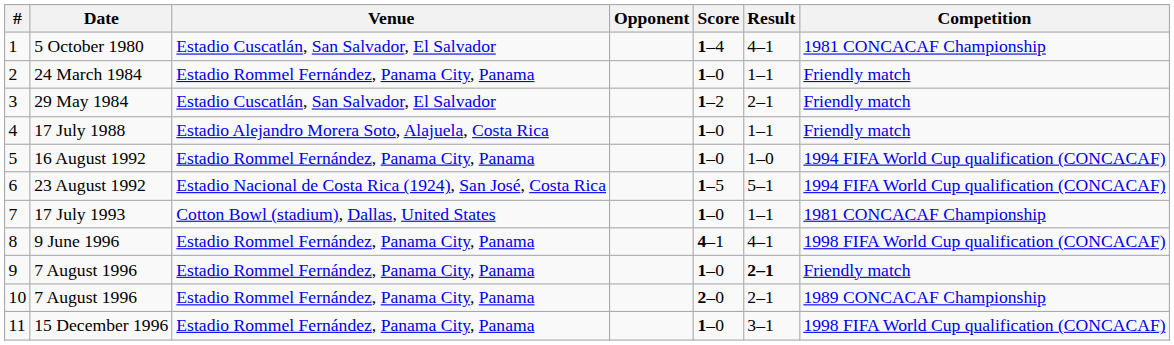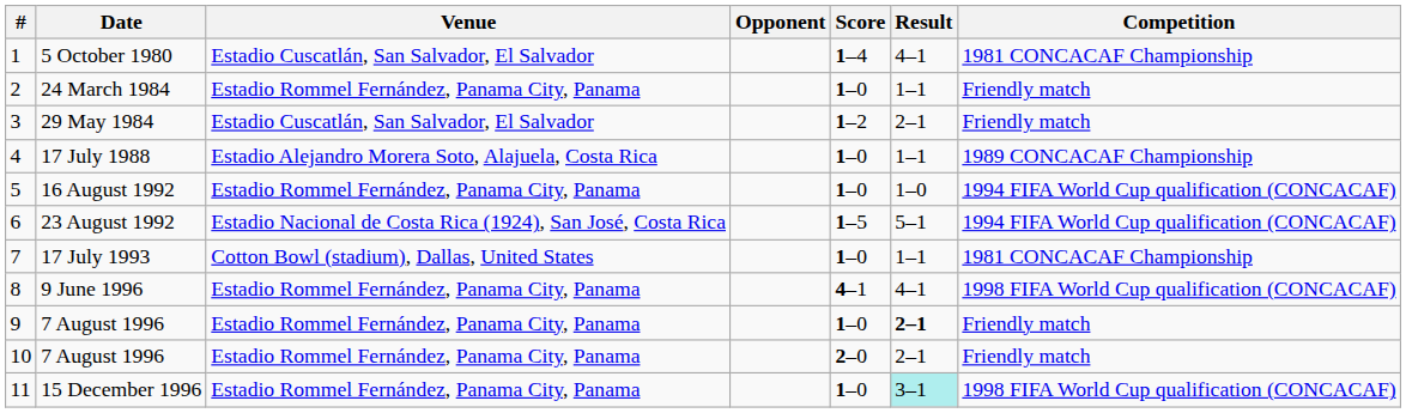17 July 1988 | Competition: Friendly match -> 1989 CONCACAF Championship
10 / 7 August 1996 | Competition: 1989 CONCACAF Championship -> Friendly match
15 December 1996 | Result: no background -> paleturquoise background
